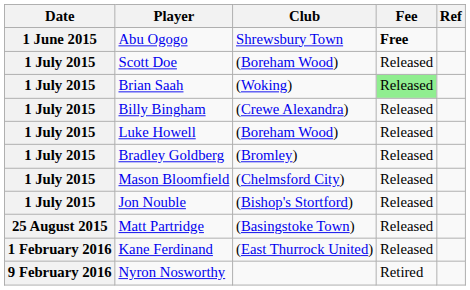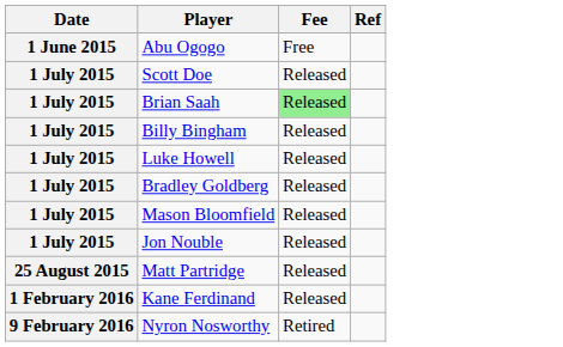- column: Club | Shrewsbury Town | (Boreham Wood) | (Woking) | (Crewe Alexandra) | (Boreham Wood) | (Bromley) | (Chelmsford City) | (Bishop's Stortford) | (Basingstoke Town) | (East Thurrock United)
Abu Ogogo | Fee: bold -> normal
